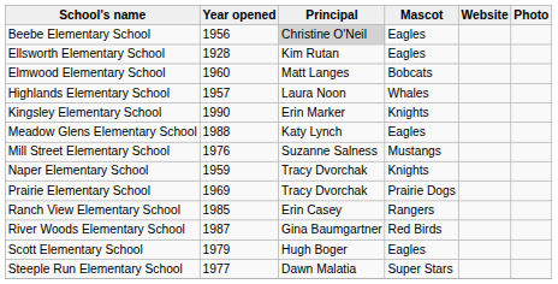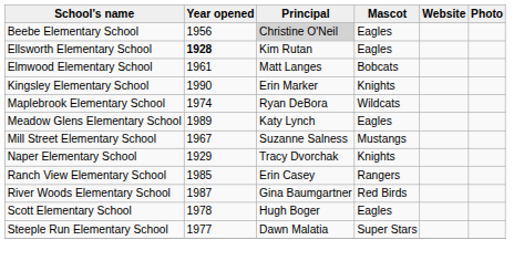Ellsworth Elementary School | Year opened: normal -> bold
Elmwood Elementary School | Year opened: 1960 -> 1961
- row: Highlands Elementary School | 1957 | Laura Noon | Whales
+ row: Maplebrook Elementary School | 1974 | Ryan DeBora | Wildcats
Meadow Glens Elementary School | Year opened: 1988 -> 1989
Mill Street Elementary School | Year opened: 1976 -> 1967
Naper Elementary School | Year opened: 1959 -> 1929
- row: Prairie Elementary School | 1969 | Tracy Dvorchak | Prairie Dogs
Scott Elementary School | Year opened: 1979 -> 1978
